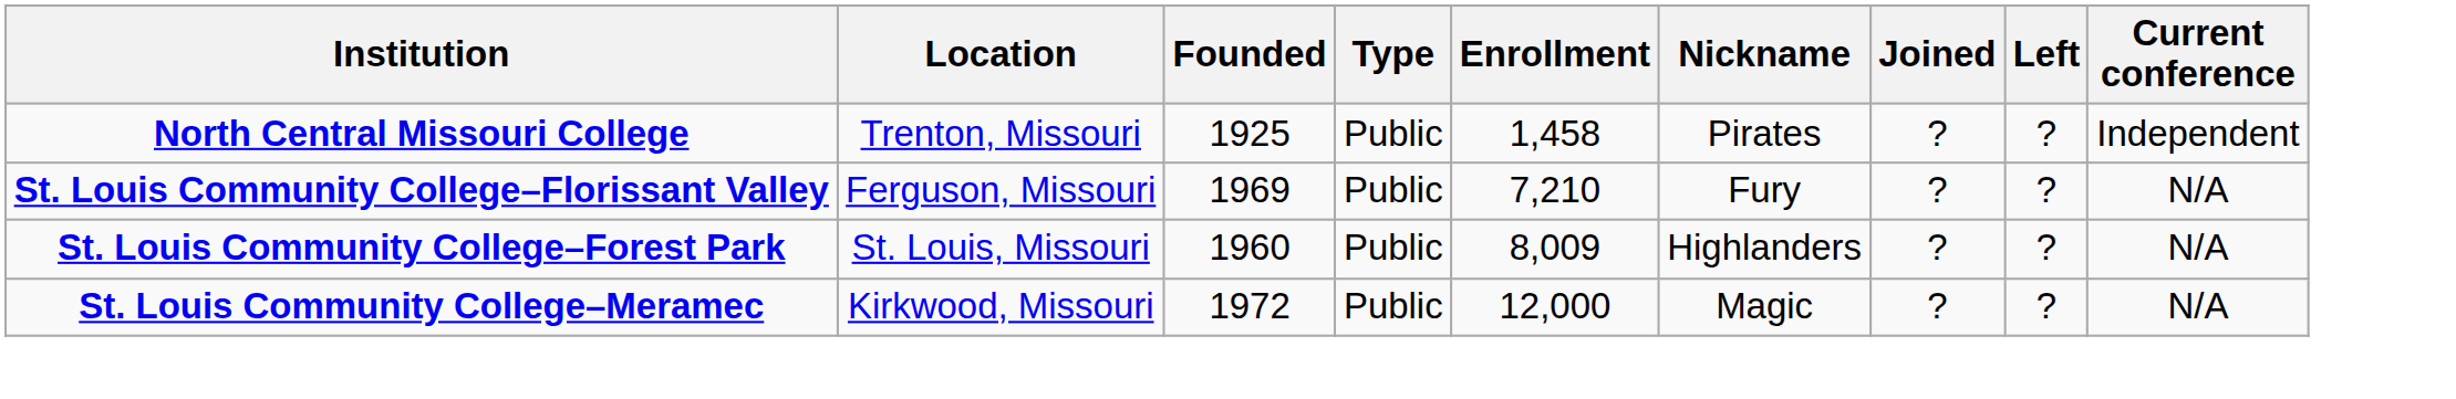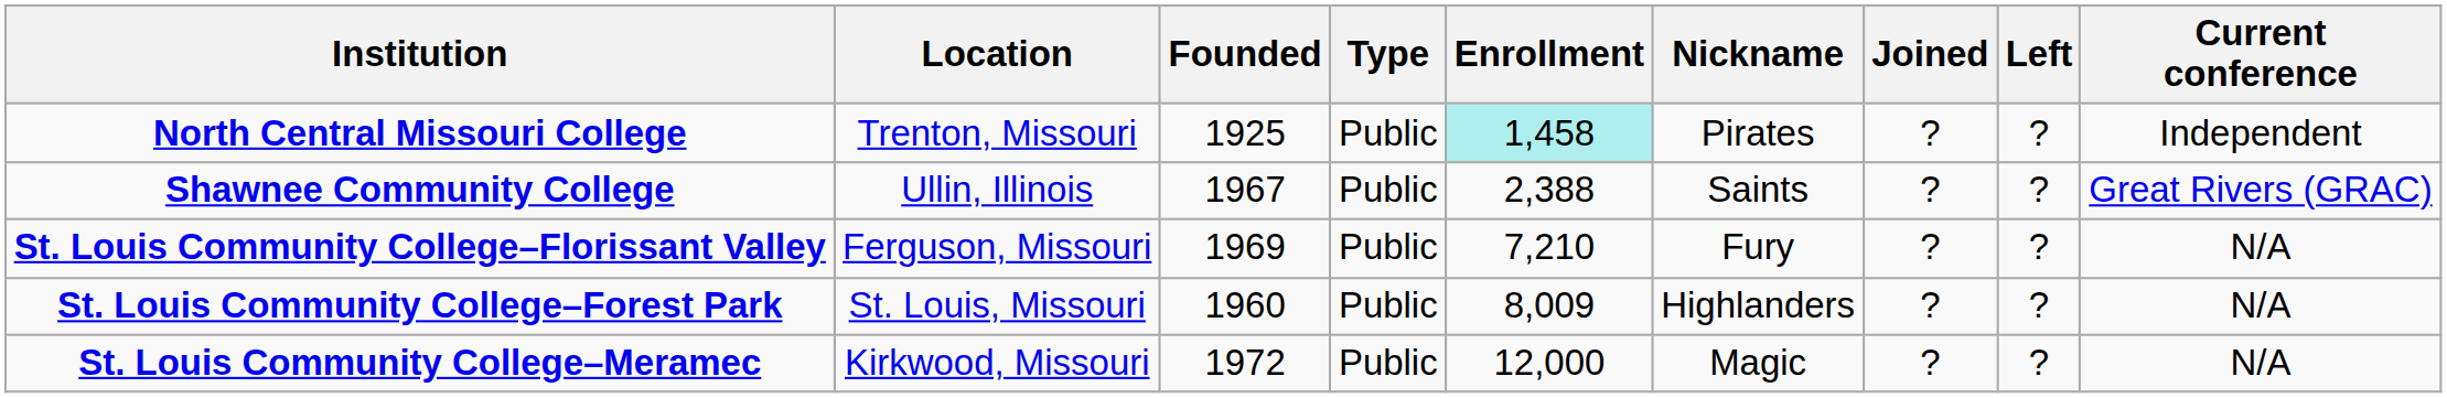North Central Missouri College | Enrollment: no background -> paleturquoise background
+ row: Shawnee Community College | Ullin, Illinois | 1967 | Public | 2,388 | Saints | ? | ? | Great Rivers (GRAC)
